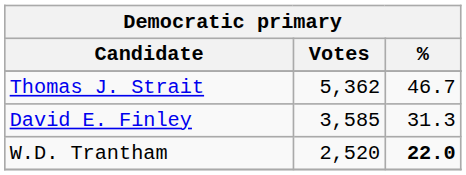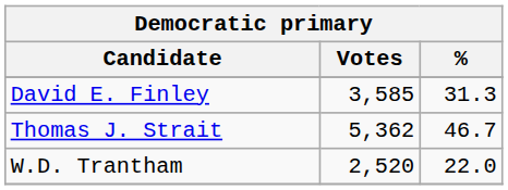rows swapped: Thomas J. Strait <-> David E. Finley
W.D. Trantham | %: bold -> normal
